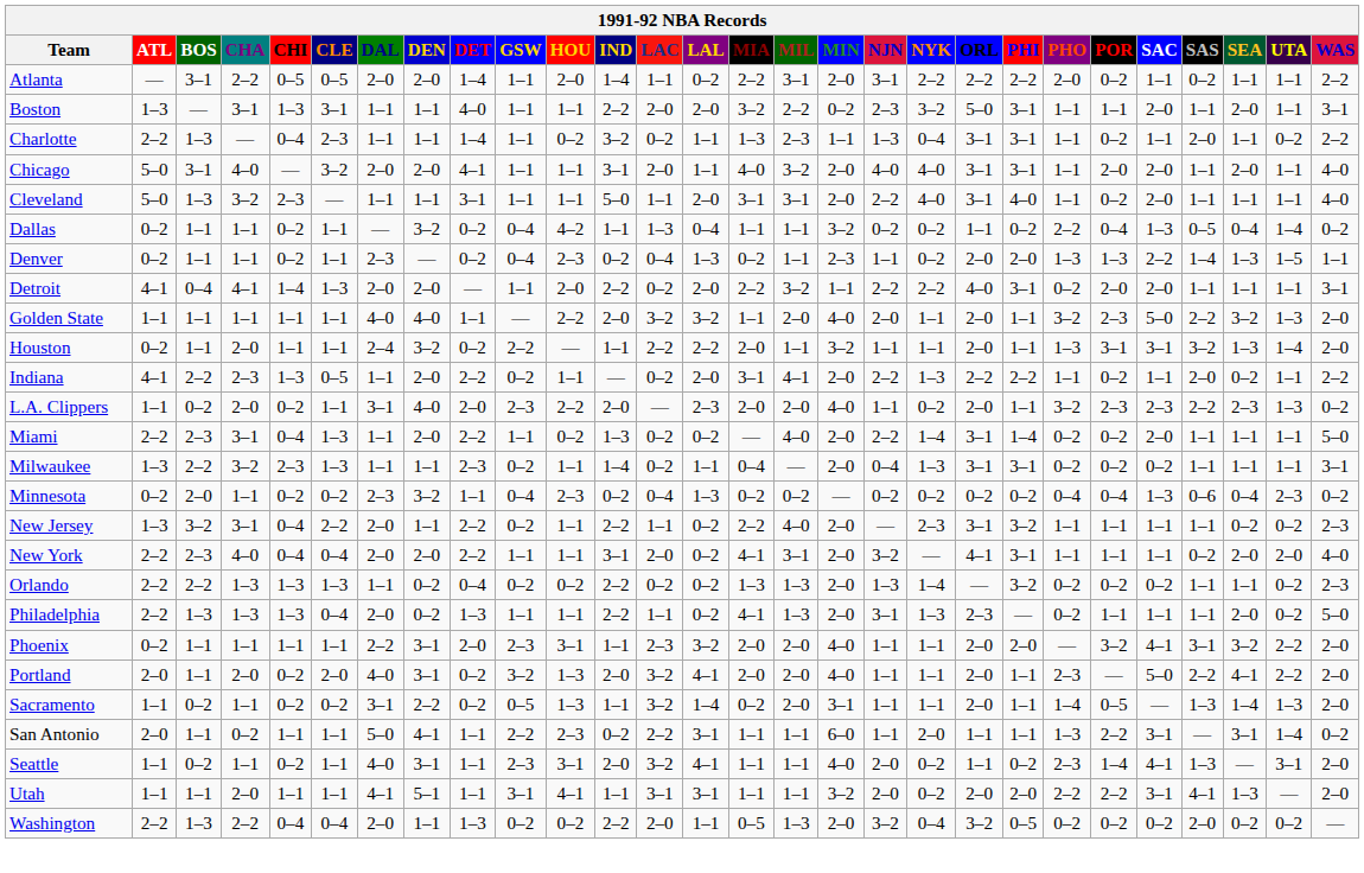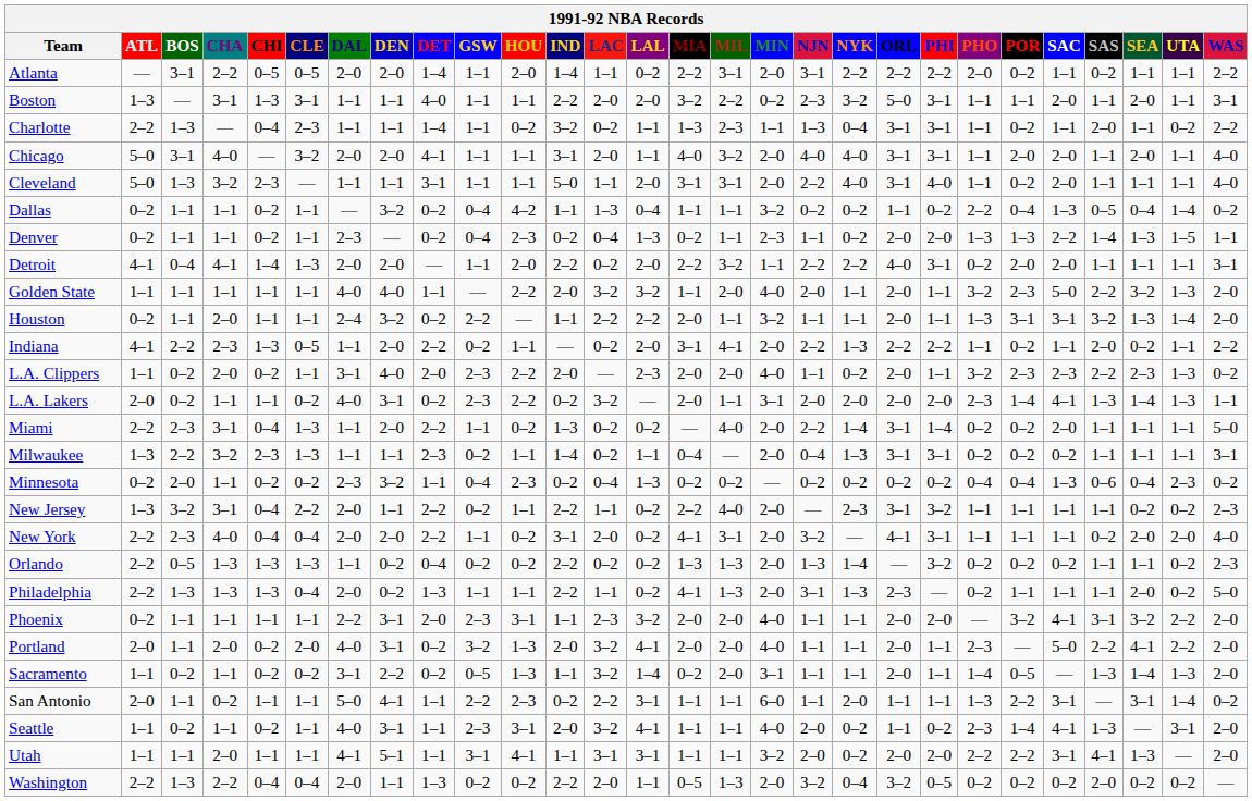+ row: L.A. Lakers | 2–0 | 0–2 | 1–1 | 1–1 | 0–2 | 4–0 | 3–1 | 0–2 | 2–3 | 2–2 | 0–2 | 3–2 | — | 2–0 | 1–1 | 3–1 | 2–0 | 2–0 | 2–0 | 2–0 | 2–3 | 1–4 | 4–1 | 1–3 | 1–4 | 1–3 | 1–1
New York | HOU: 1–1 -> 0–2
Orlando | BOS: 2–2 -> 0–5
